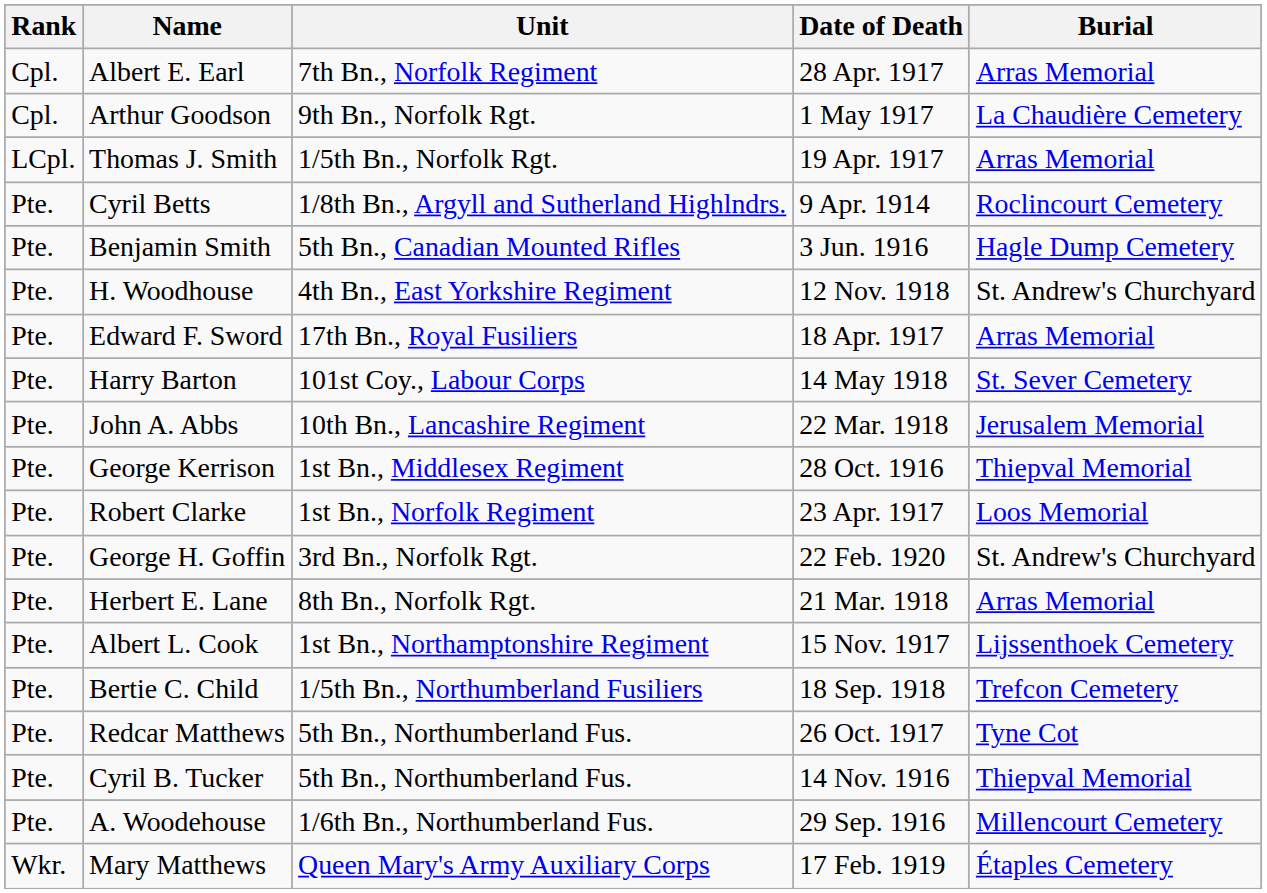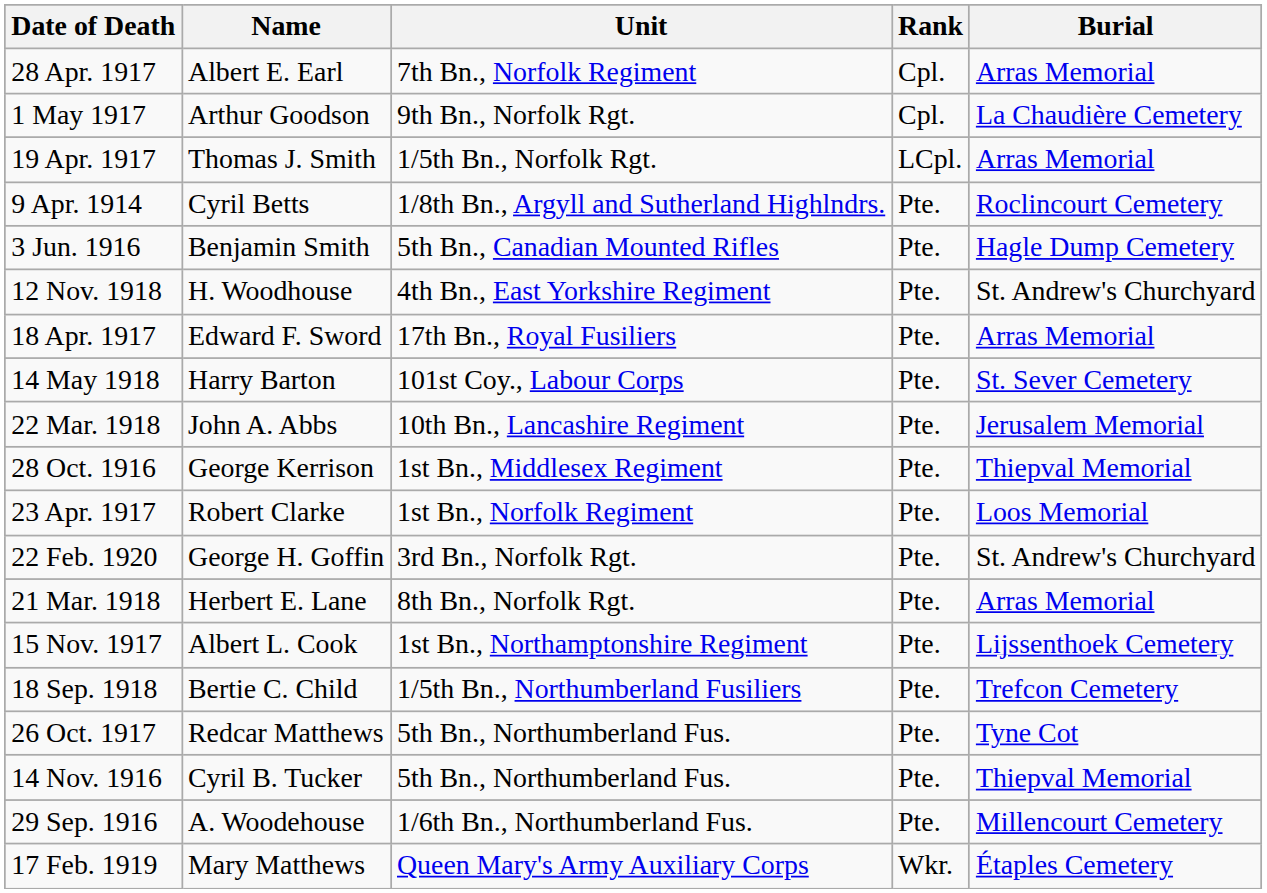columns swapped: Rank <-> Date of Death
